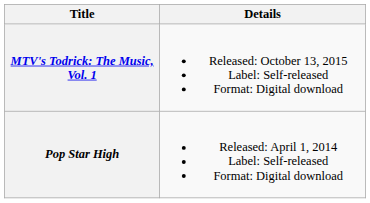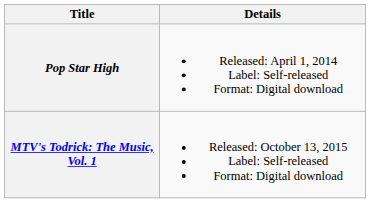rows swapped: Pop Star High <-> MTV's Todrick: The Music, Vol. 1
